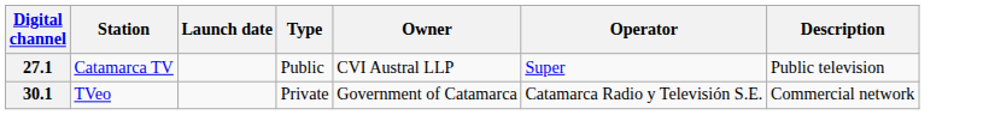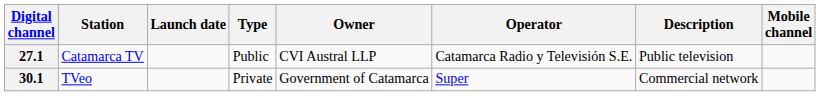+ column: Mobile channel
27.1 | Operator: Super -> Catamarca Radio y Televisión S.E.
30.1 | Operator: Catamarca Radio y Televisión S.E. -> Super
